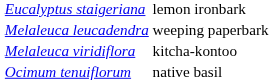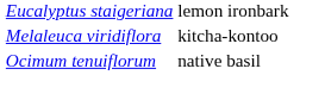- row: Melaleuca leucadendra | weeping paperbark
